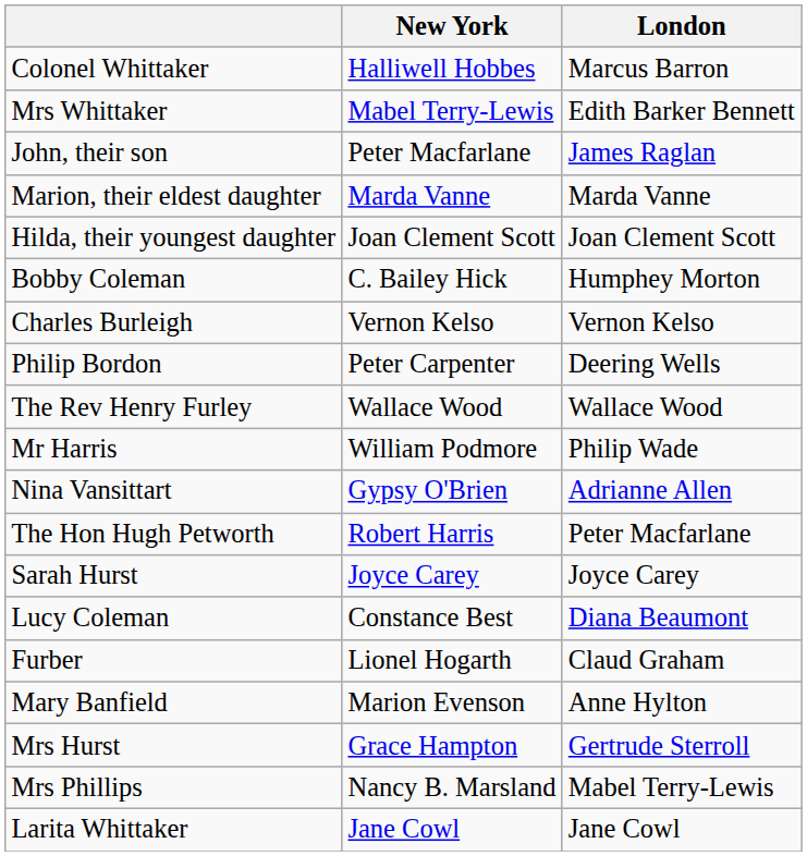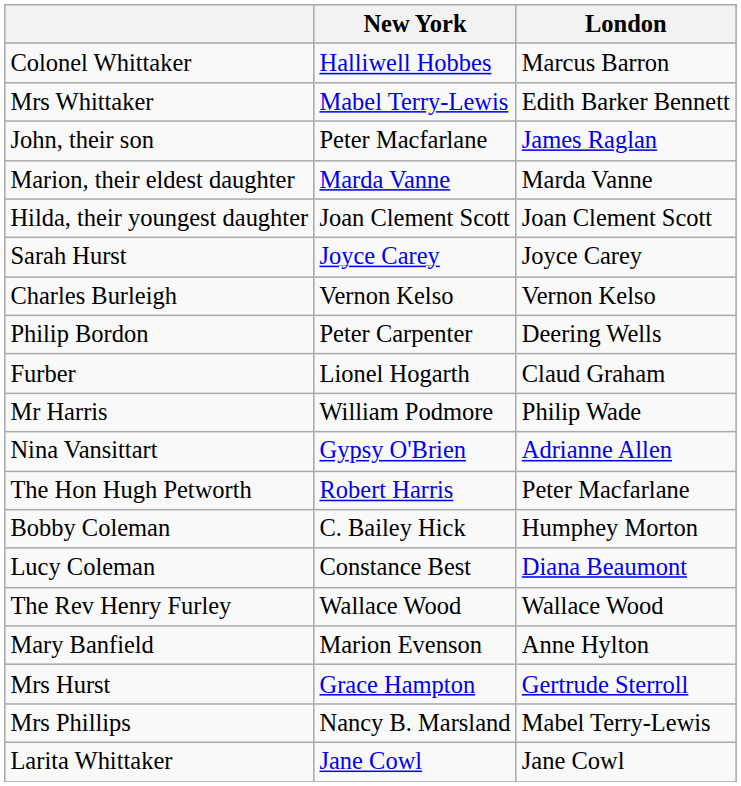rows swapped: Sarah Hurst <-> Bobby Coleman
rows swapped: Furber <-> The Rev Henry Furley
